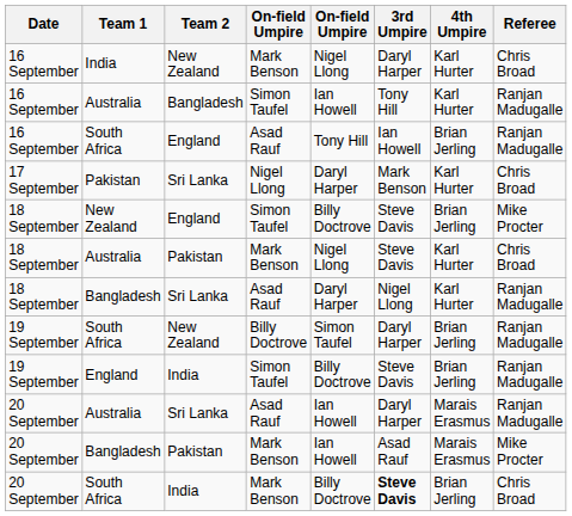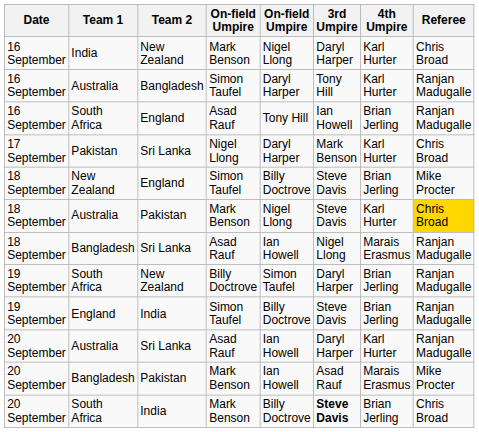Australia / Bangladesh | column 5: Ian Howell -> Daryl Harper
Australia / Pakistan | Referee: no background -> gold background
Bangladesh / Sri Lanka | column 5: Daryl Harper -> Ian Howell
Bangladesh / Sri Lanka | 4th Umpire: Karl Hurter -> Marais Erasmus
Australia / Sri Lanka | 4th Umpire: Marais Erasmus -> Karl Hurter
